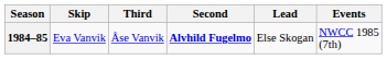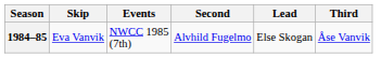columns swapped: Third <-> Events
1984–85 | Second: bold -> normal
